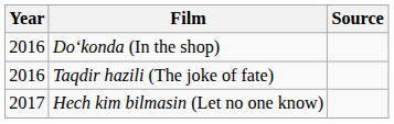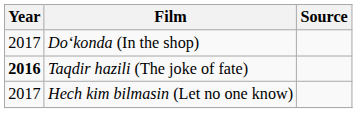Doʻkonda (In the shop) | Year: 2016 -> 2017
Taqdir hazili (The joke of fate) | Year: normal -> bold
